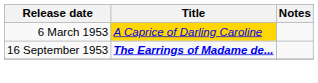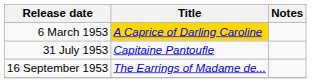+ row: 31 July 1953 | Capitaine Pantoufle
16 September 1953 | Title: bold -> normal
